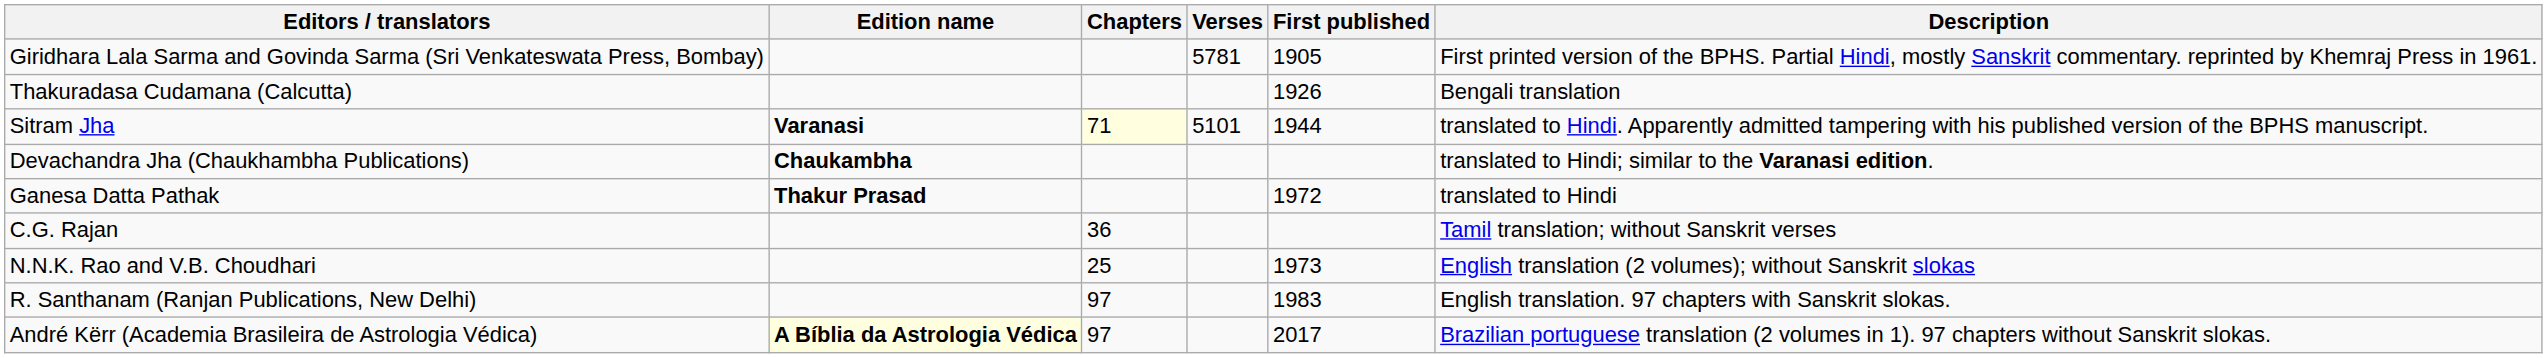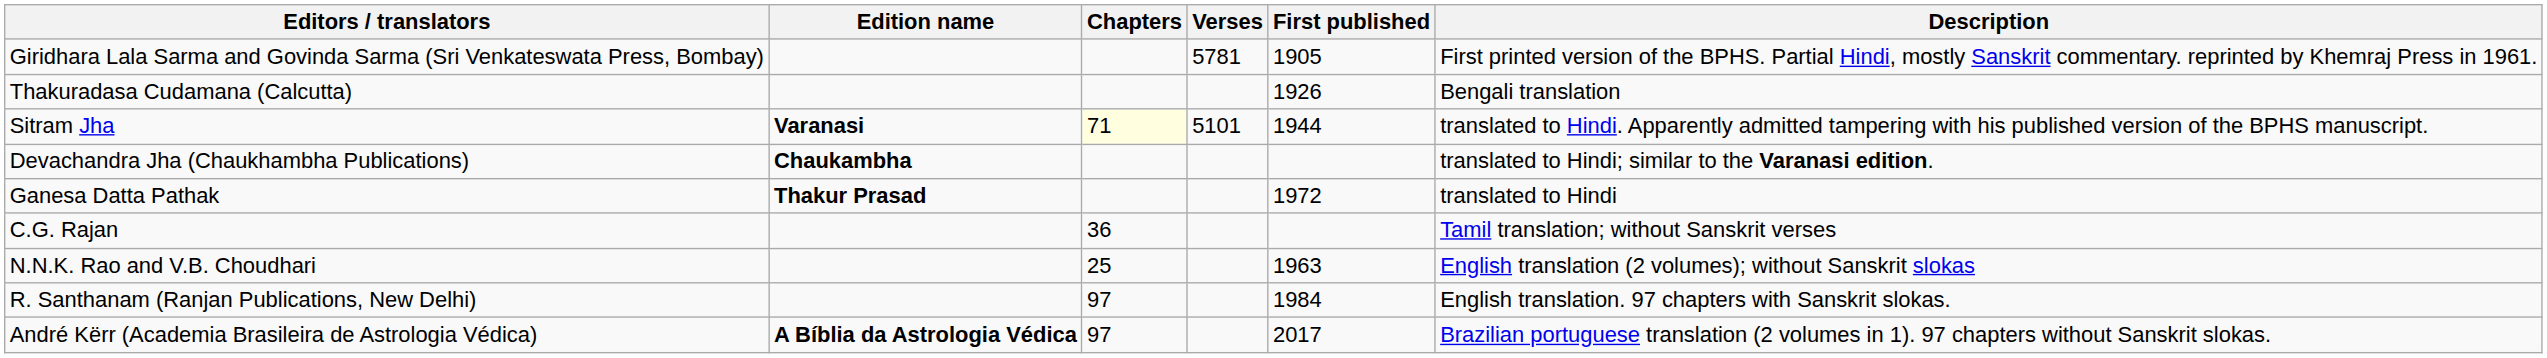N.N.K. Rao and V.B. Choudhari | First published: 1973 -> 1963
R. Santhanam (Ranjan Publications, New Delhi) | First published: 1983 -> 1984
André Kërr (Academia Brasileira de Astrologia Védica) | Edition name: lightyellow background -> no background
